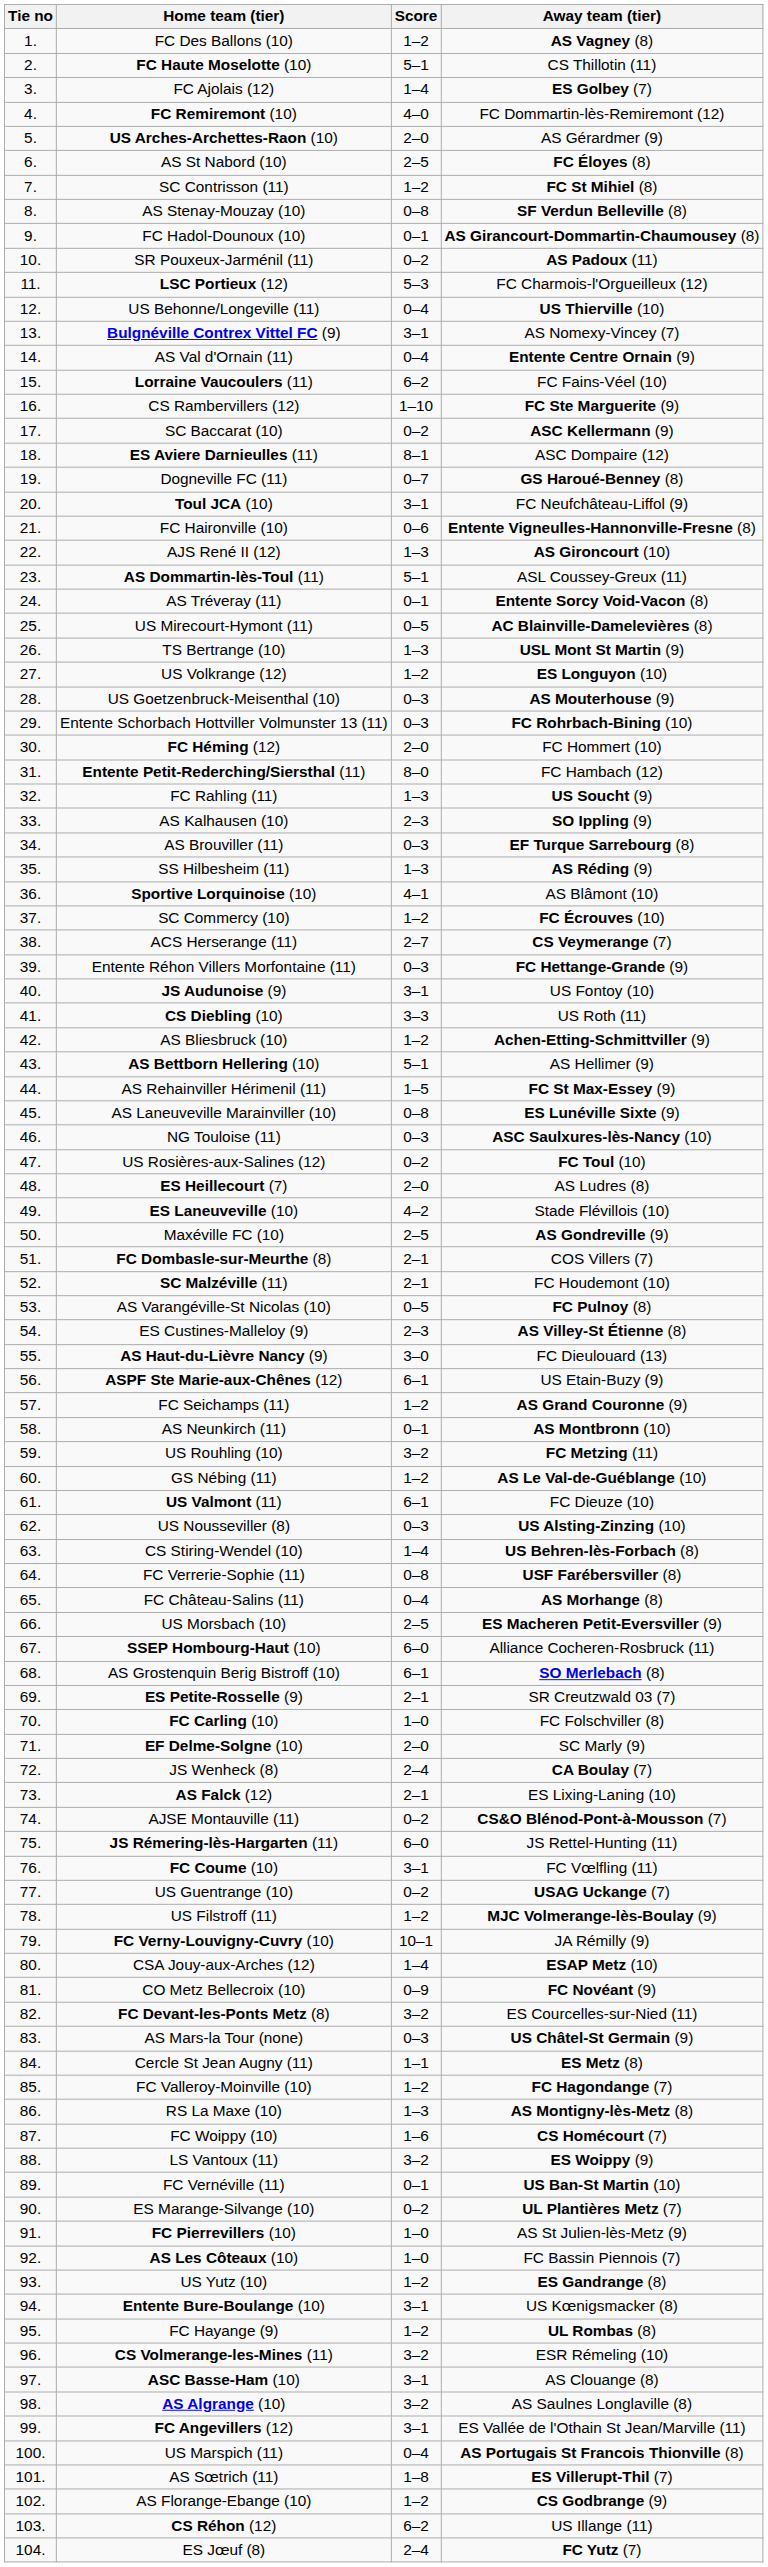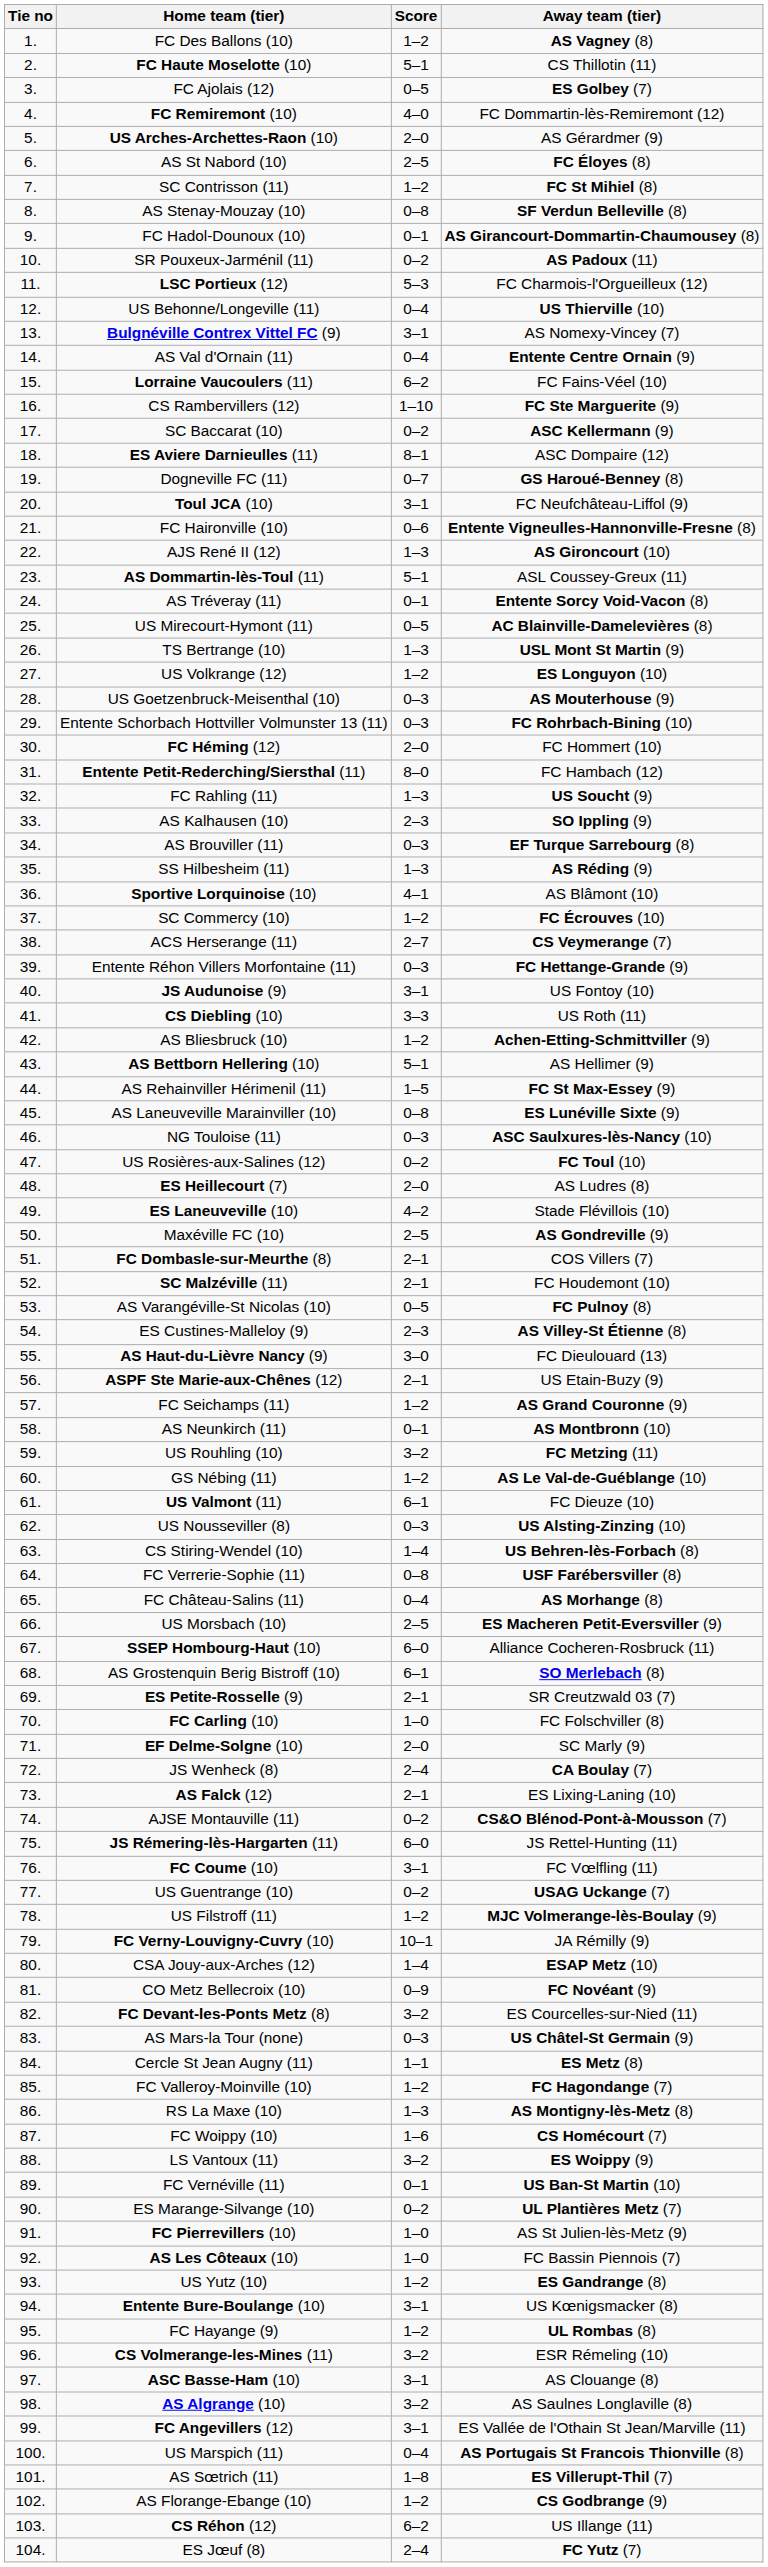FC Ajolais (12) | Score: 1–4 -> 0–5
ASPF Ste Marie-aux-Chênes (12) | Score: 6–1 -> 2–1
